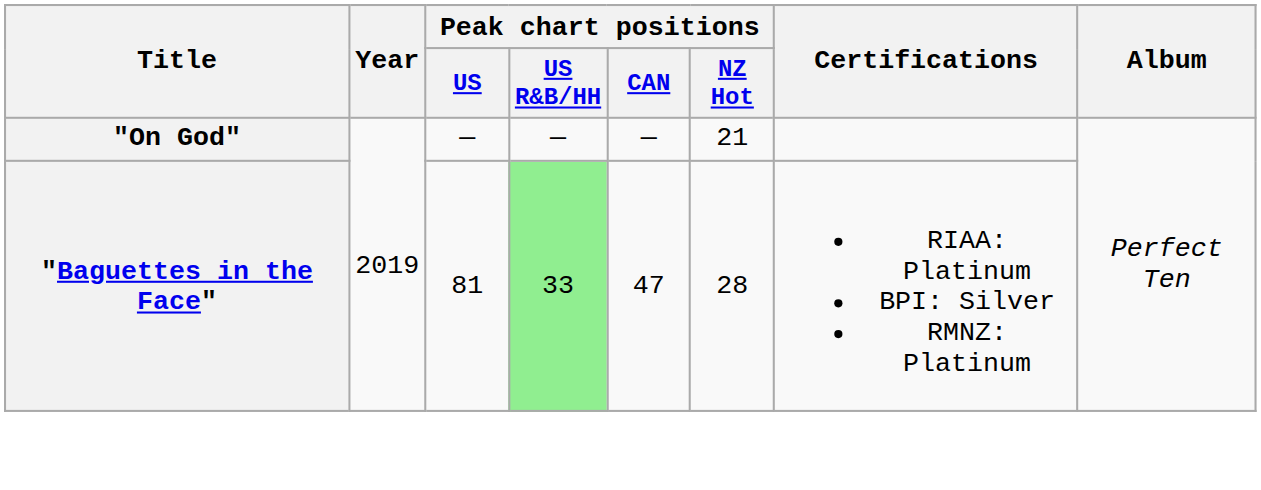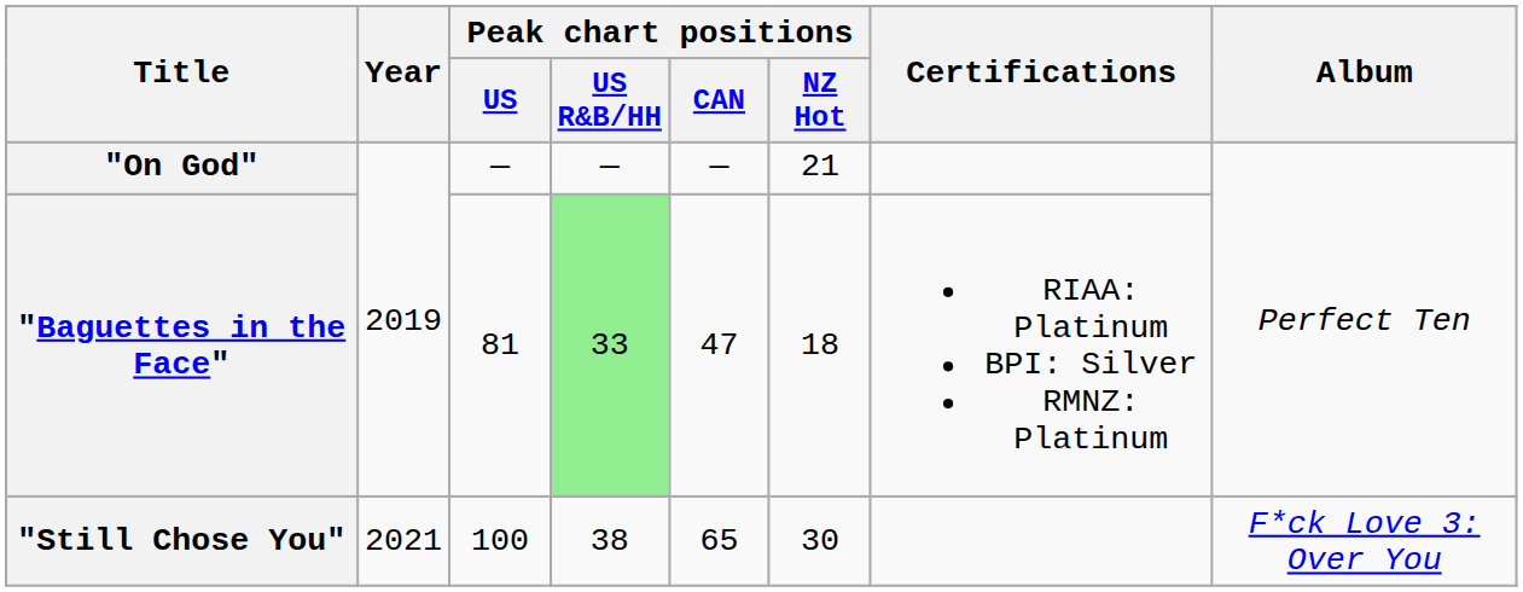"Baguettes in the Face" | Peak chart positions / NZ Hot: 28 -> 18
+ row: "Still Chose You" | 2021 | 100 | 38 | 65 | 30 | F*ck Love 3: Over You
